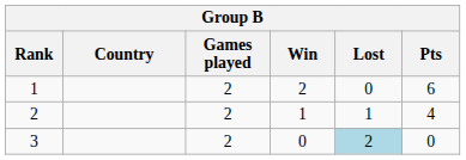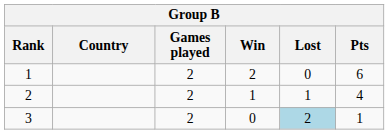3 | Pts: 0 -> 1
